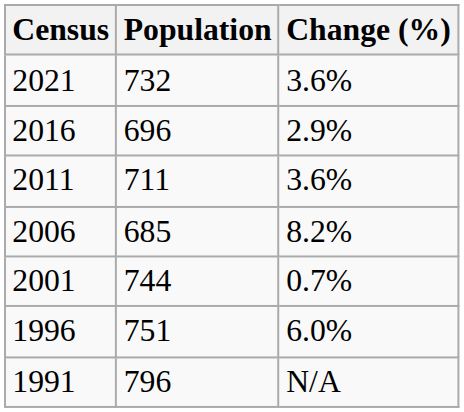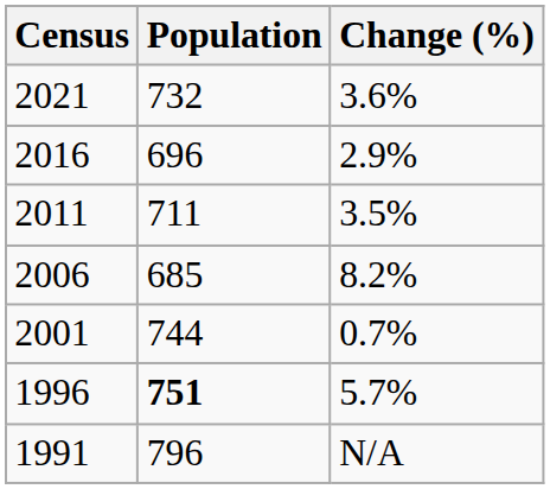2011 | Change (%): 3.6% -> 3.5%
1996 | Population: normal -> bold
1996 | Change (%): 6.0% -> 5.7%
